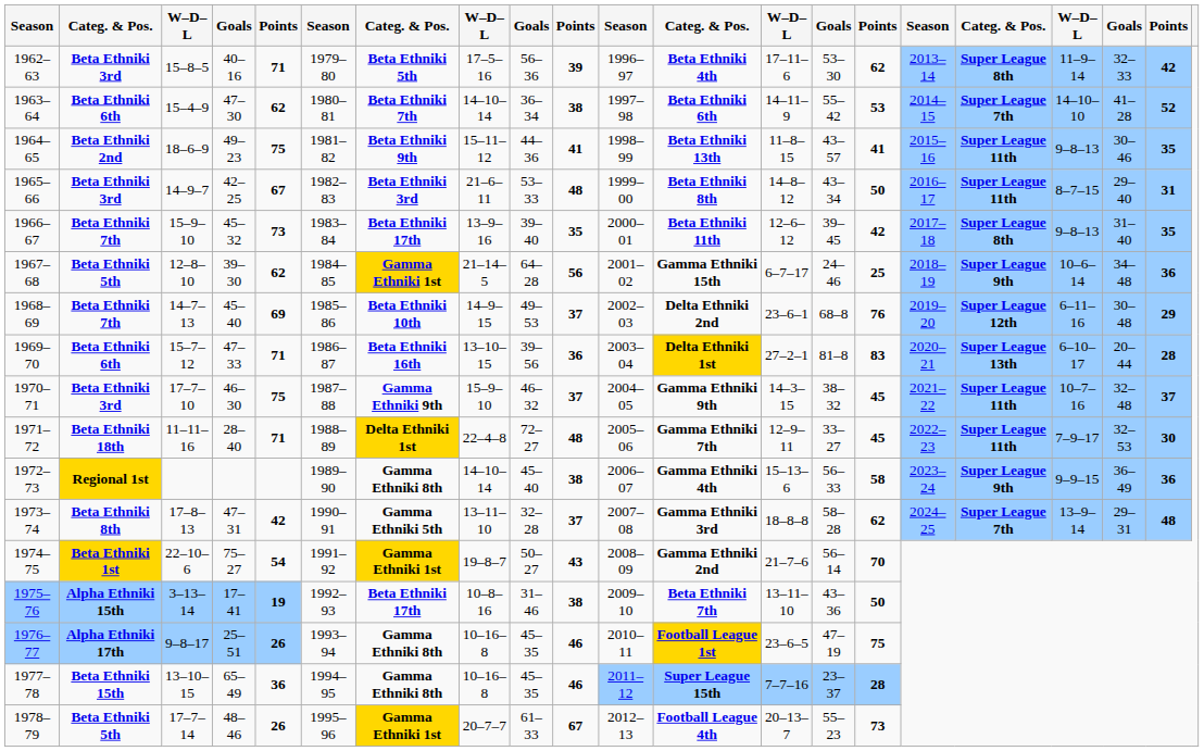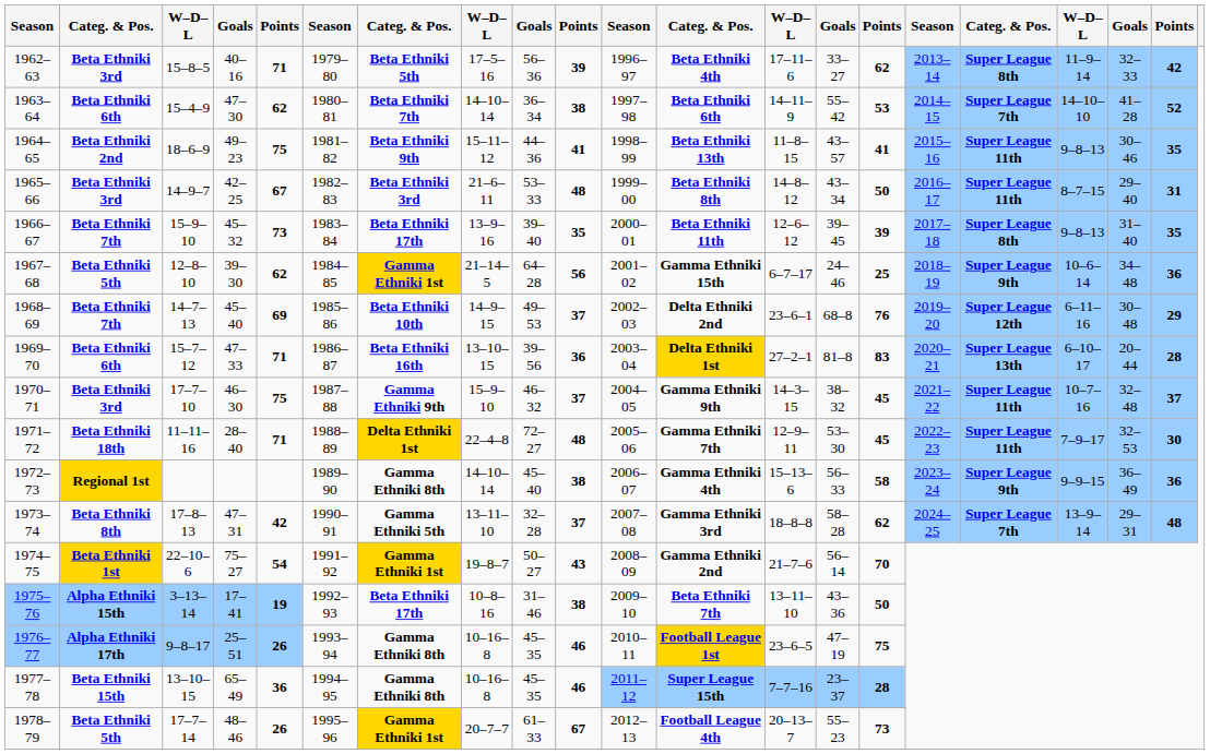1962–63 | column 14: 53–30 -> 33–27
1966–67 | column 15: 42 -> 39
1971–72 | column 14: 33–27 -> 53–30
